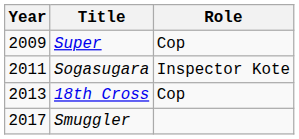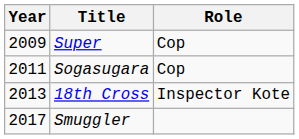Sogasugara | Role: Inspector Kote -> Cop
18th Cross | Role: Cop -> Inspector Kote
